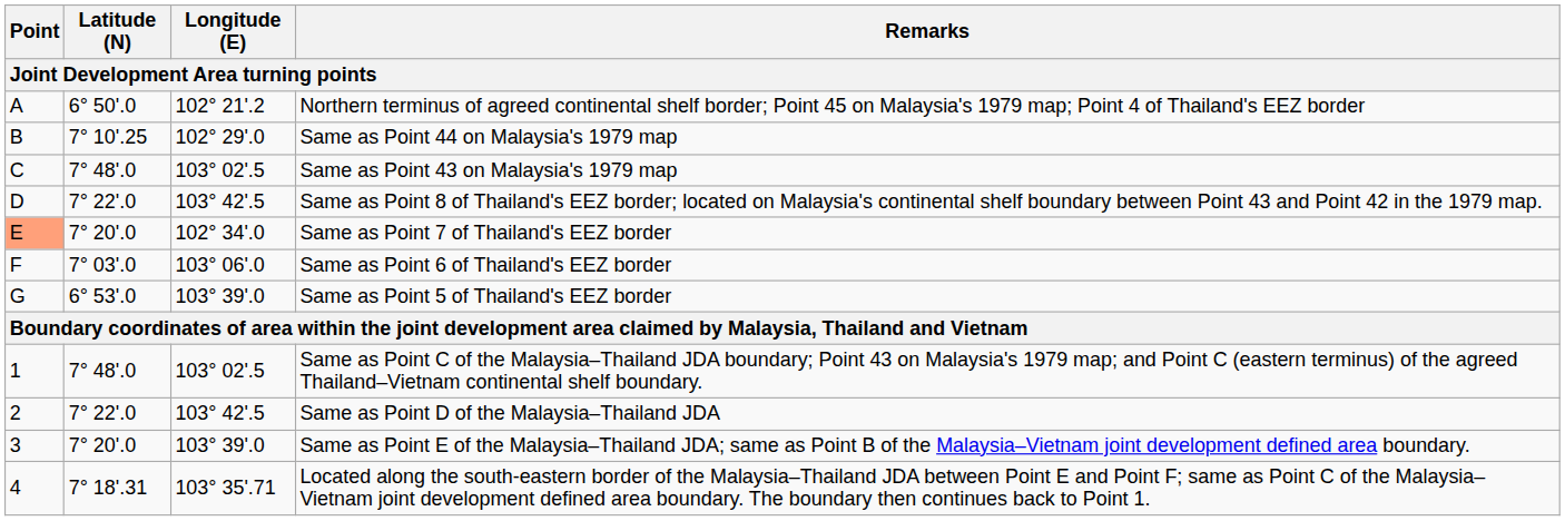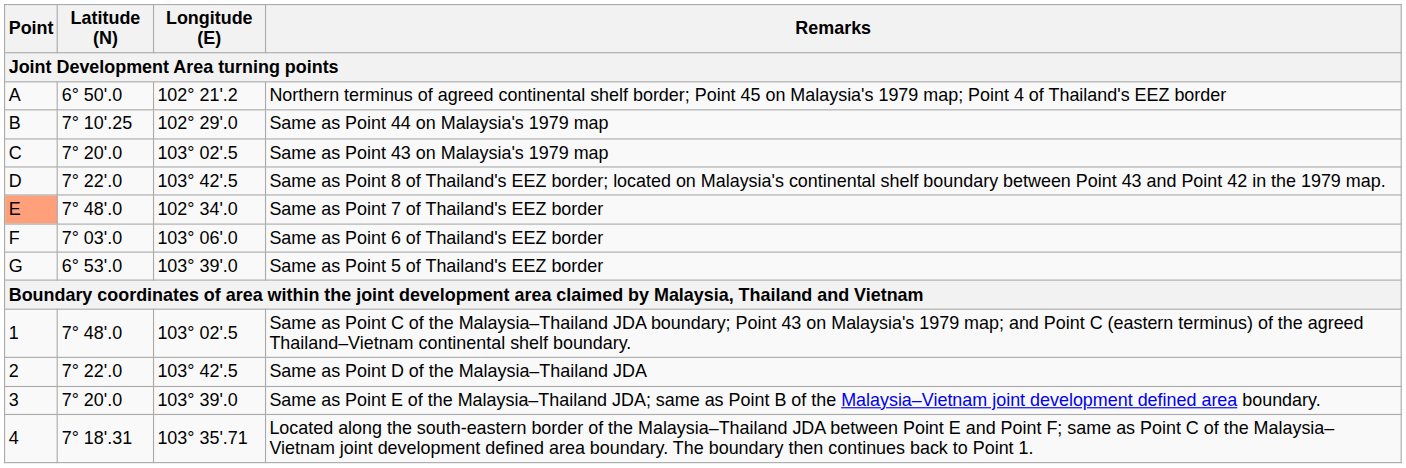Same as Point 43 on Malaysia's 1979 map | Latitude (N): 7° 48'.0 -> 7° 20'.0
Same as Point 7 of Thailand's EEZ border | Latitude (N): 7° 20'.0 -> 7° 48'.0
